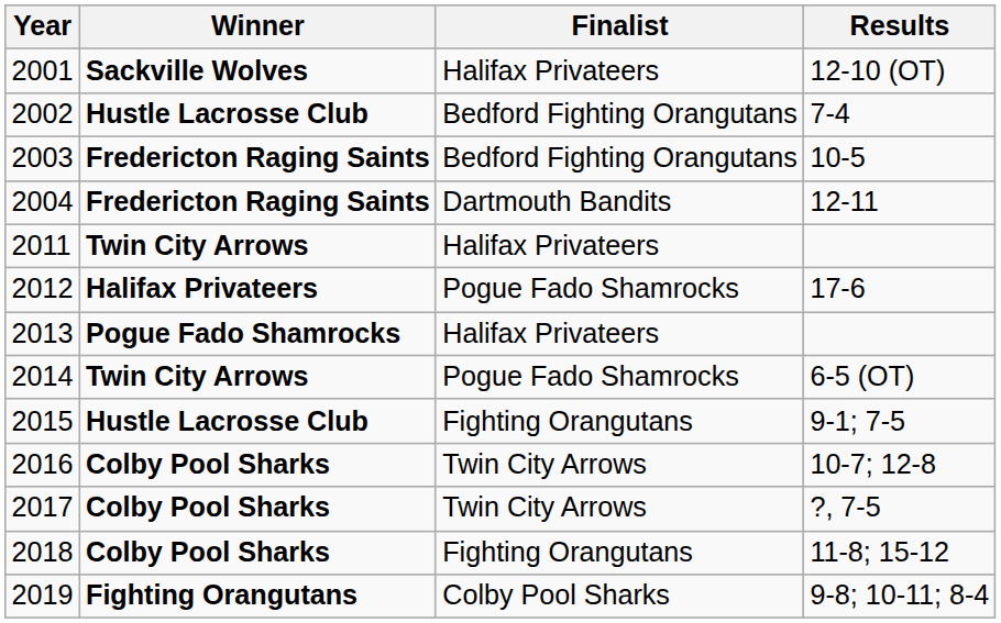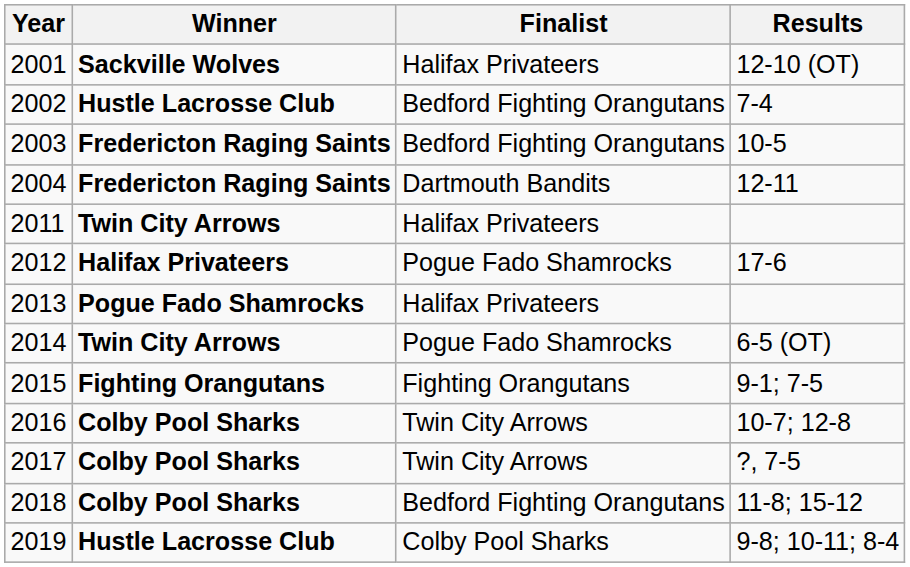2015 | Winner: Hustle Lacrosse Club -> Fighting Orangutans
2018 | Finalist: Fighting Orangutans -> Bedford Fighting Orangutans
2019 | Winner: Fighting Orangutans -> Hustle Lacrosse Club
